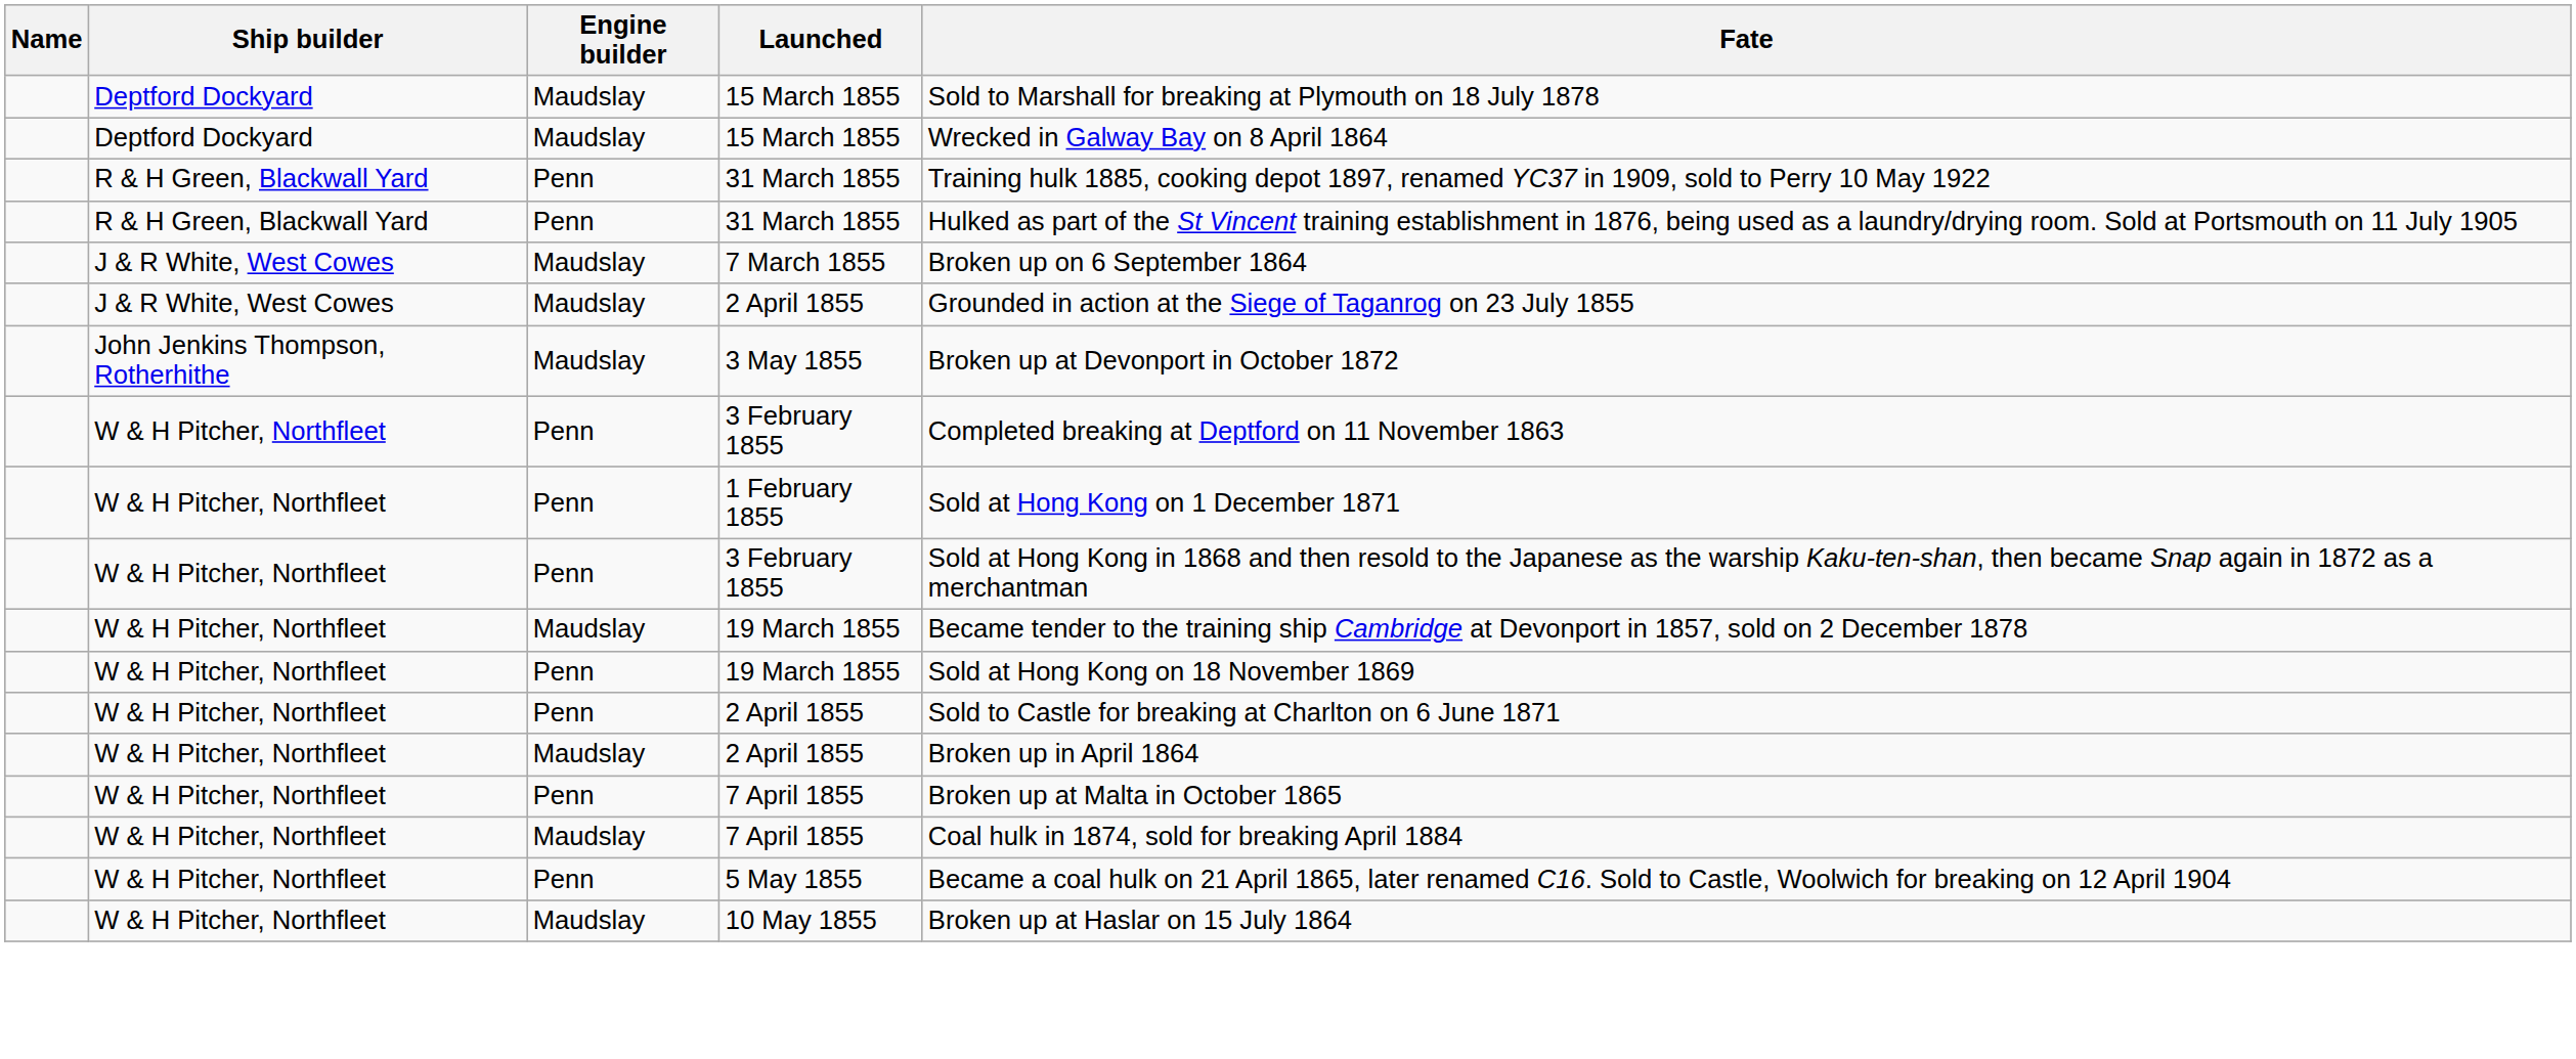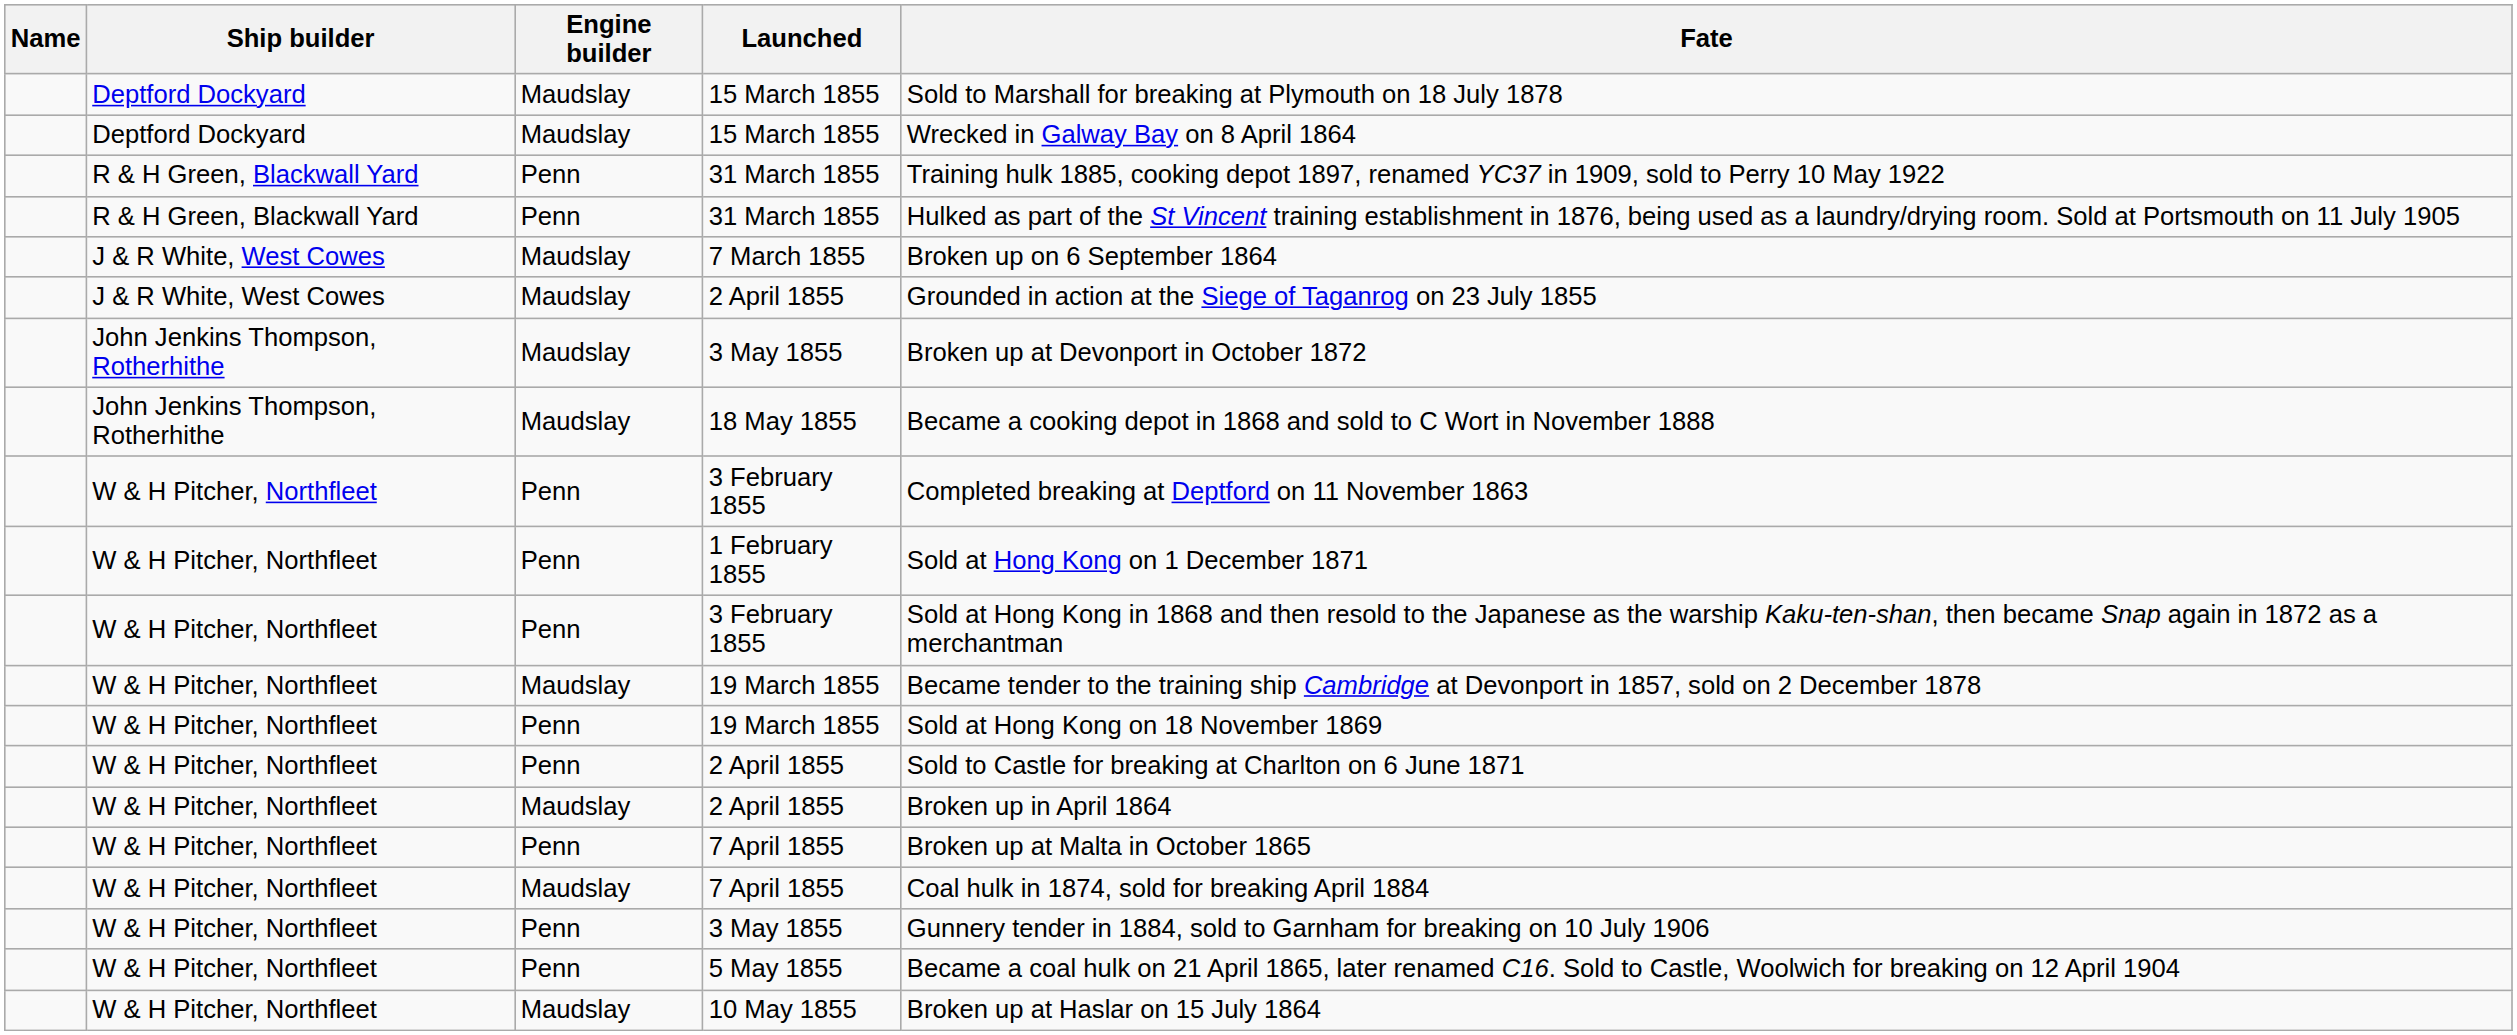+ row: John Jenkins Thompson, Rotherhithe | Maudslay | 18 May 1855 | Became a cooking depot in 1868 and sold to C Wort in November 1888
+ row: W & H Pitcher, Northfleet | Penn | 3 May 1855 | Gunnery tender in 1884, sold to Garnham for breaking on 10 July 1906
